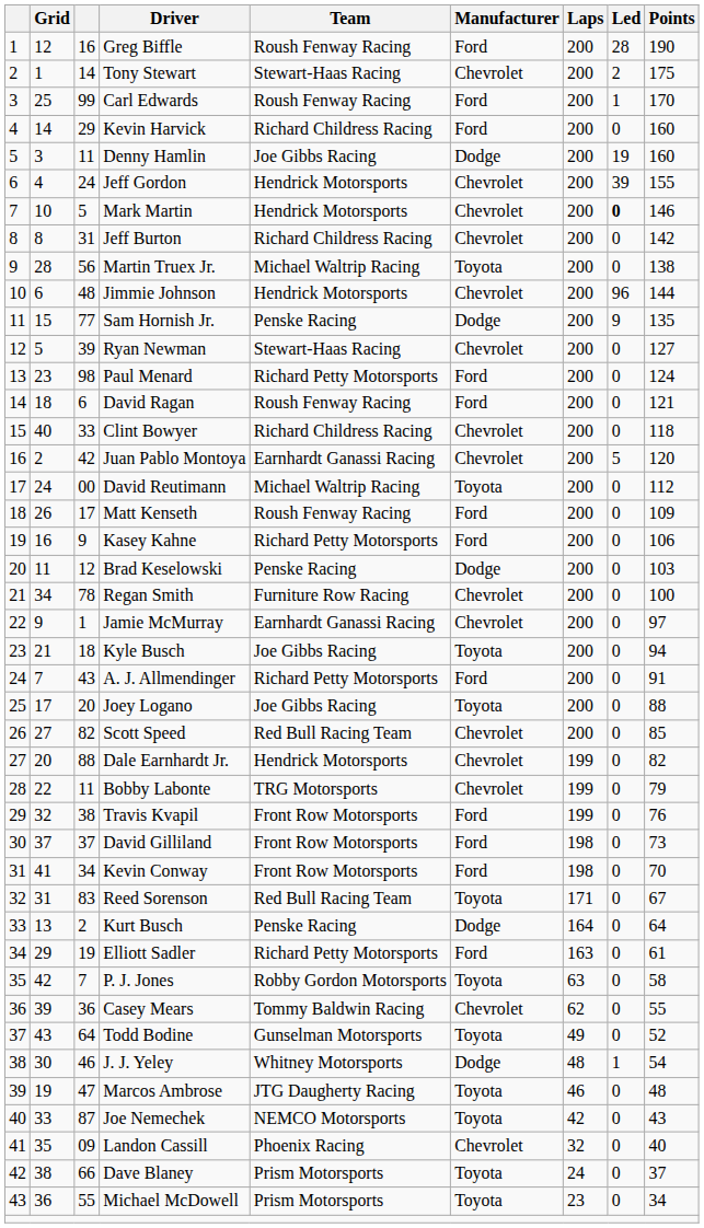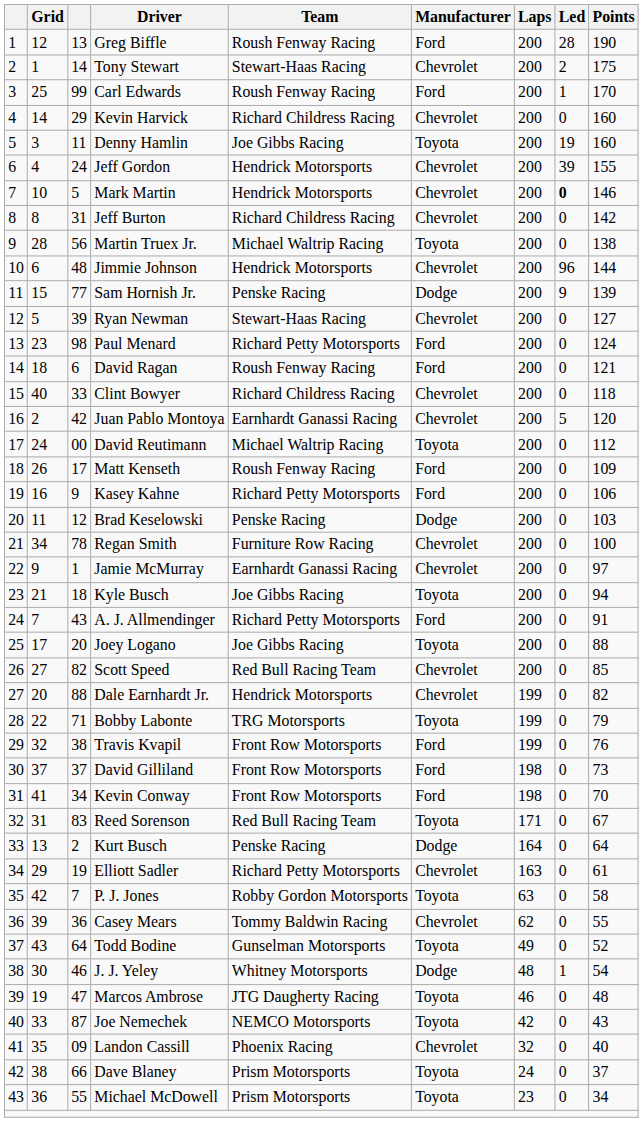Greg Biffle | column 3: 16 -> 13
Kevin Harvick | Manufacturer: Ford -> Chevrolet
Denny Hamlin | Manufacturer: Dodge -> Toyota
Sam Hornish Jr. | Points: 135 -> 139
Bobby Labonte | column 3: 11 -> 71
Bobby Labonte | Manufacturer: Chevrolet -> Toyota
Elliott Sadler | Manufacturer: Ford -> Chevrolet
